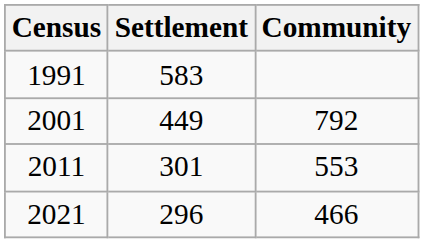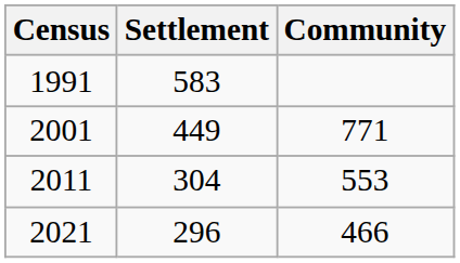2001 | Community: 792 -> 771
2011 | Settlement: 301 -> 304
